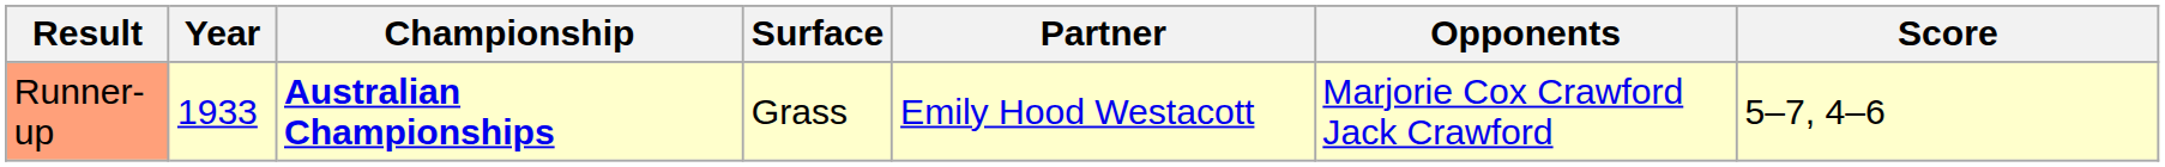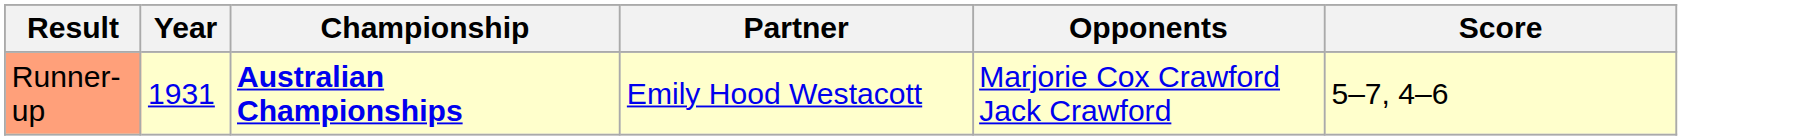- column: Surface | Grass
Runner-up | Year: 1933 -> 1931
